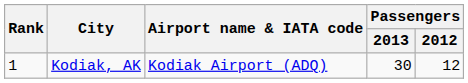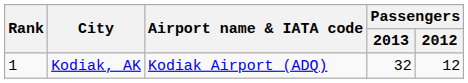Kodiak, AK | Passengers / 2013: 30 -> 32
